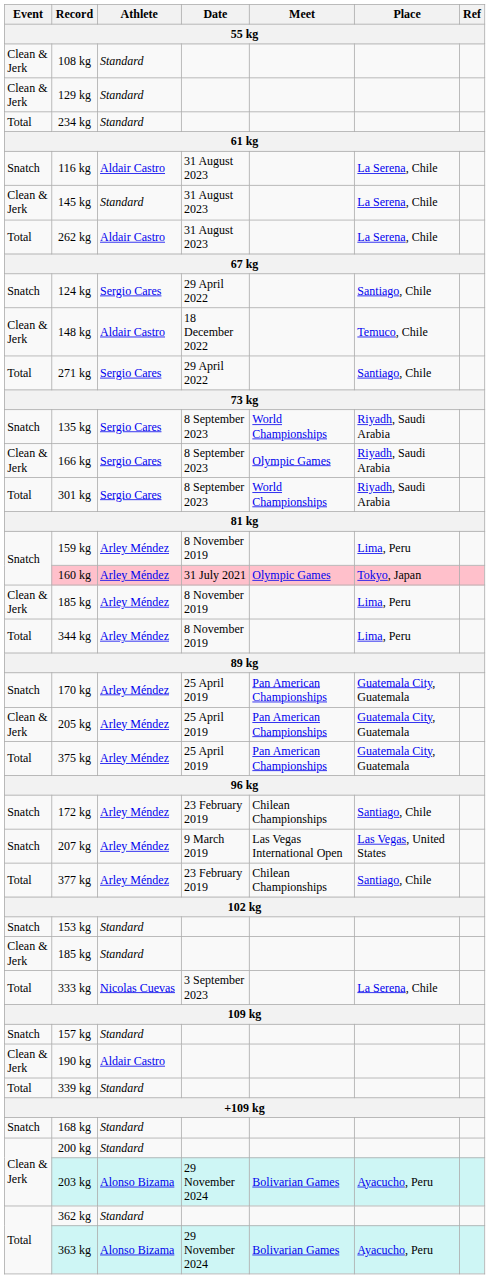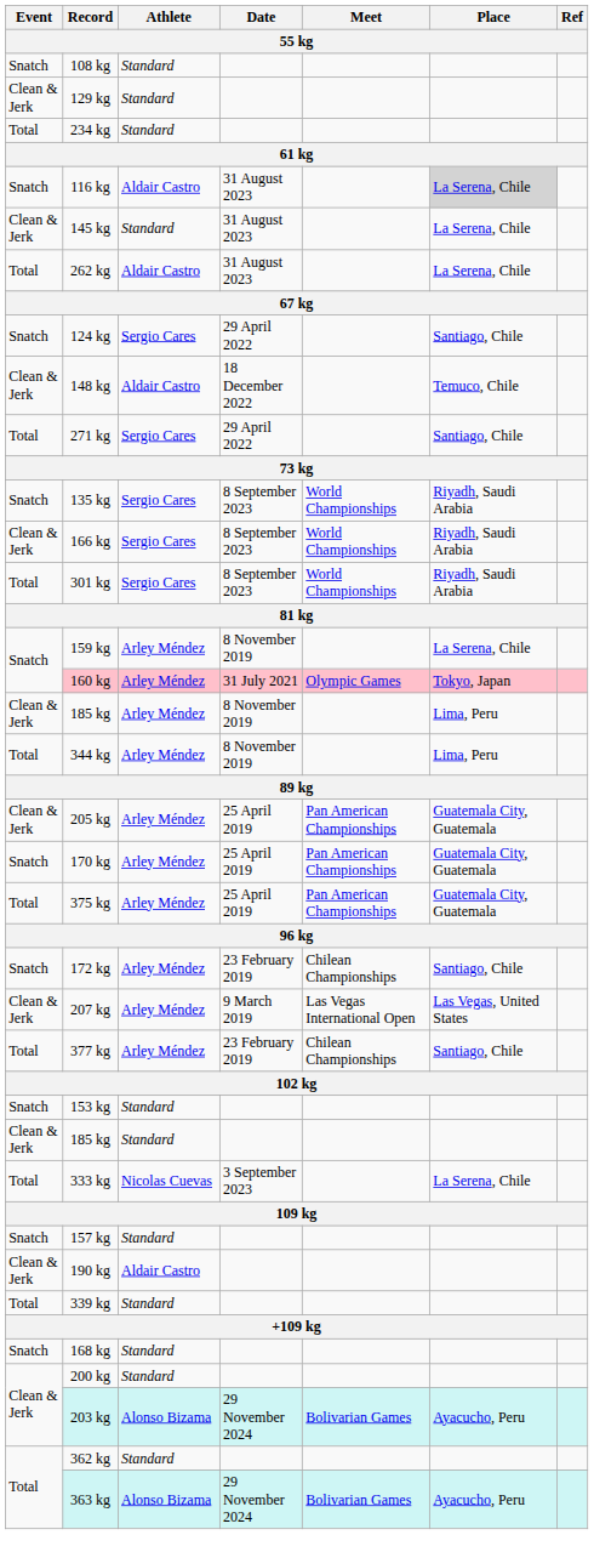108 kg | Event: Clean & Jerk -> Snatch
116 kg | Place: no background -> lightgrey background
166 kg | Meet: Olympic Games -> World Championships
159 kg | Place: Lima, Peru -> La Serena, Chile
rows swapped: 170 kg <-> 205 kg
207 kg | Event: Snatch -> Clean & Jerk
